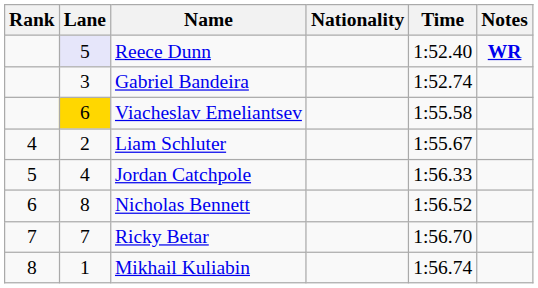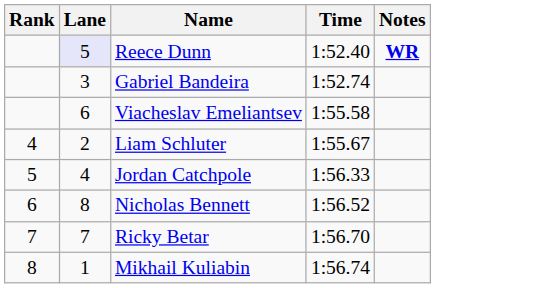- column: Nationality
Viacheslav Emeliantsev | Lane: gold background -> no background
